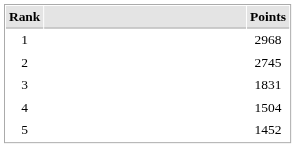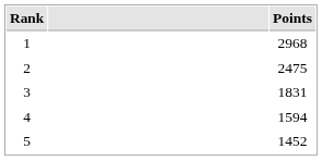2 | Points: 2745 -> 2475
4 | Points: 1504 -> 1594
